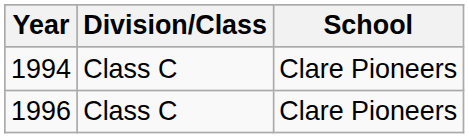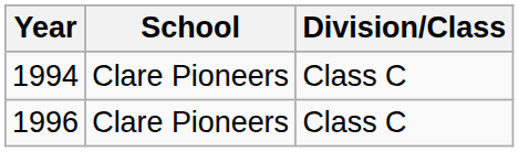columns swapped: School <-> Division/Class
